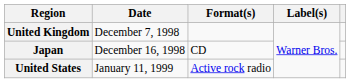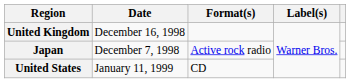United Kingdom | Date: December 7, 1998 -> December 16, 1998
Japan | Date: December 16, 1998 -> December 7, 1998
Japan | Format(s): CD -> Active rock radio
United States | Format(s): Active rock radio -> CD
